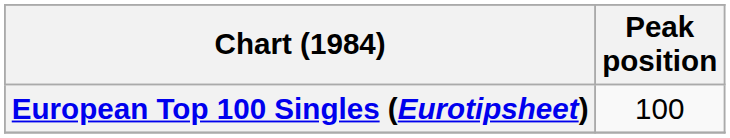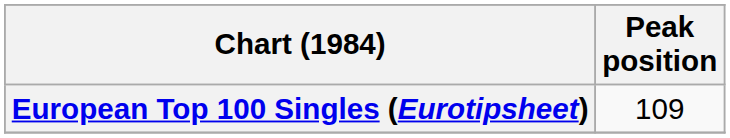European Top 100 Singles (Eurotipsheet) | Peak position: 100 -> 109
